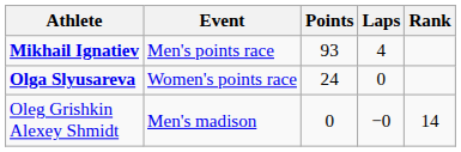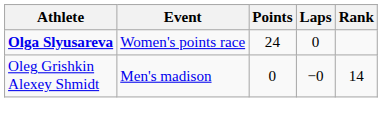- row: Mikhail Ignatiev | Men's points race | 93 | 4
